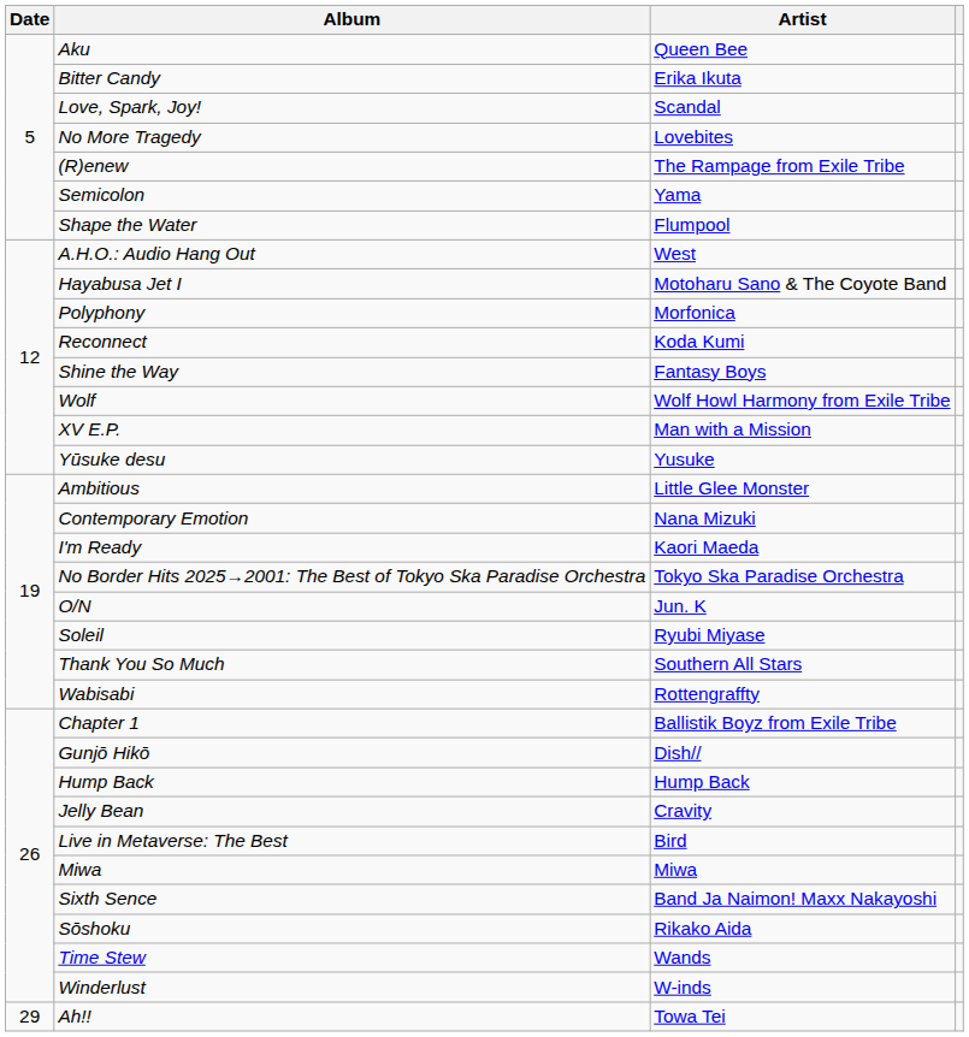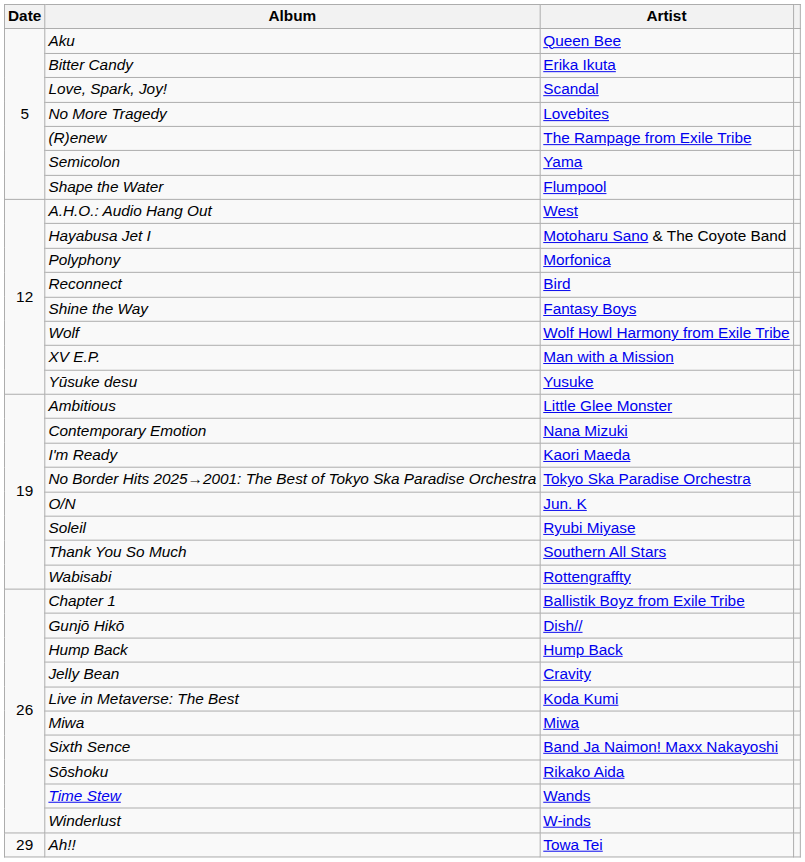Reconnect | Artist: Koda Kumi -> Bird
Live in Metaverse: The Best | Artist: Bird -> Koda Kumi
